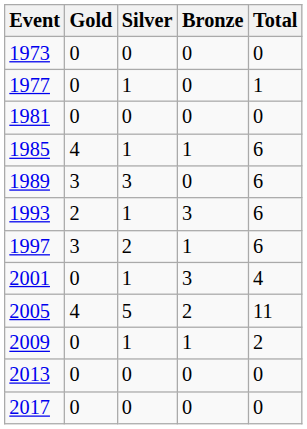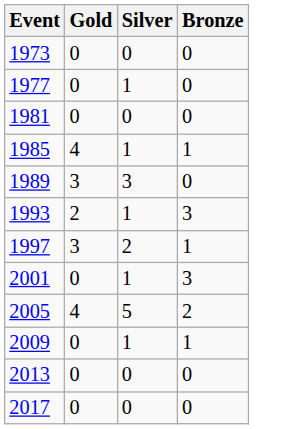- column: Total | 0 | 1 | 0 | 6 | 6 | 6 | 6 | 4 | 11 | 2 | 0 | 0
